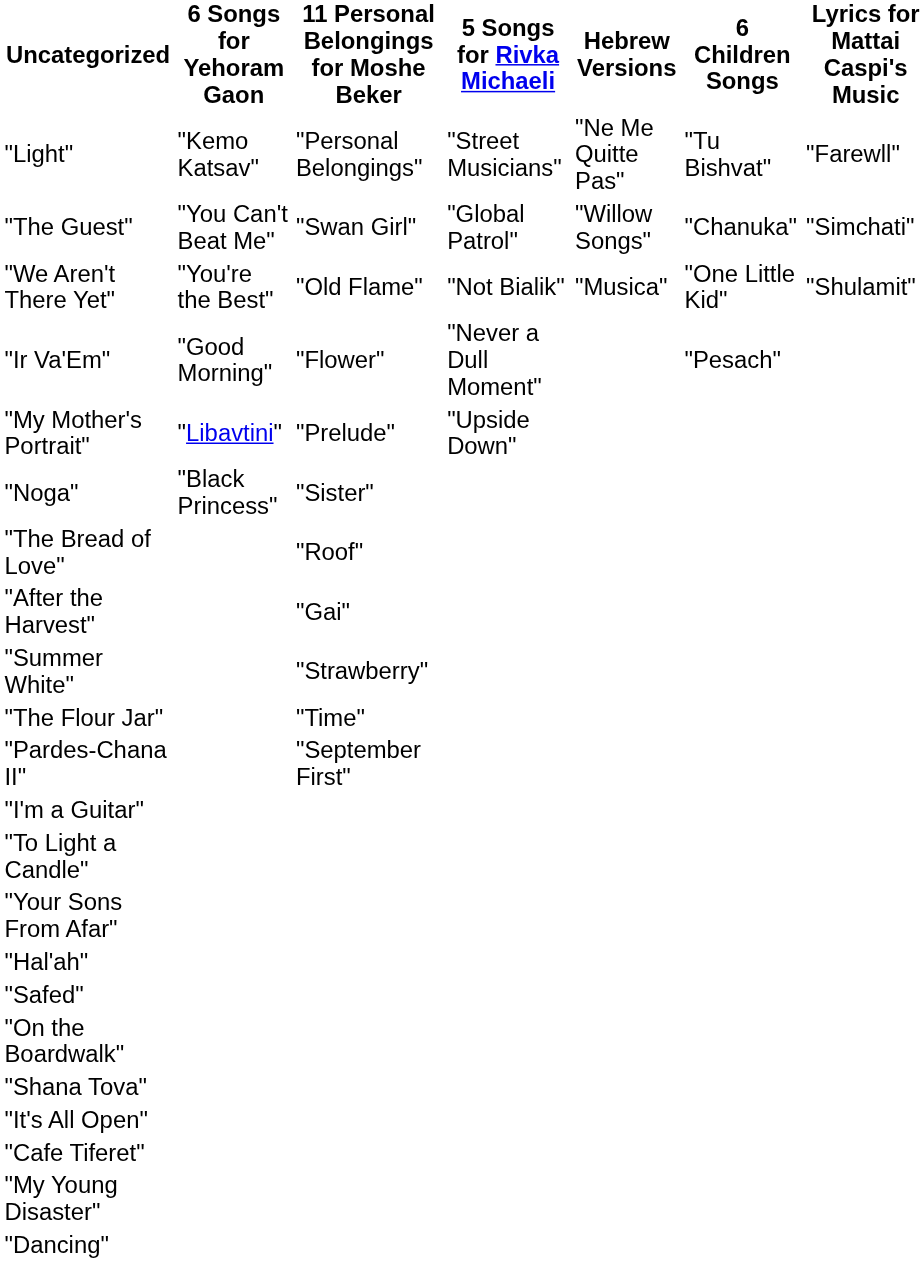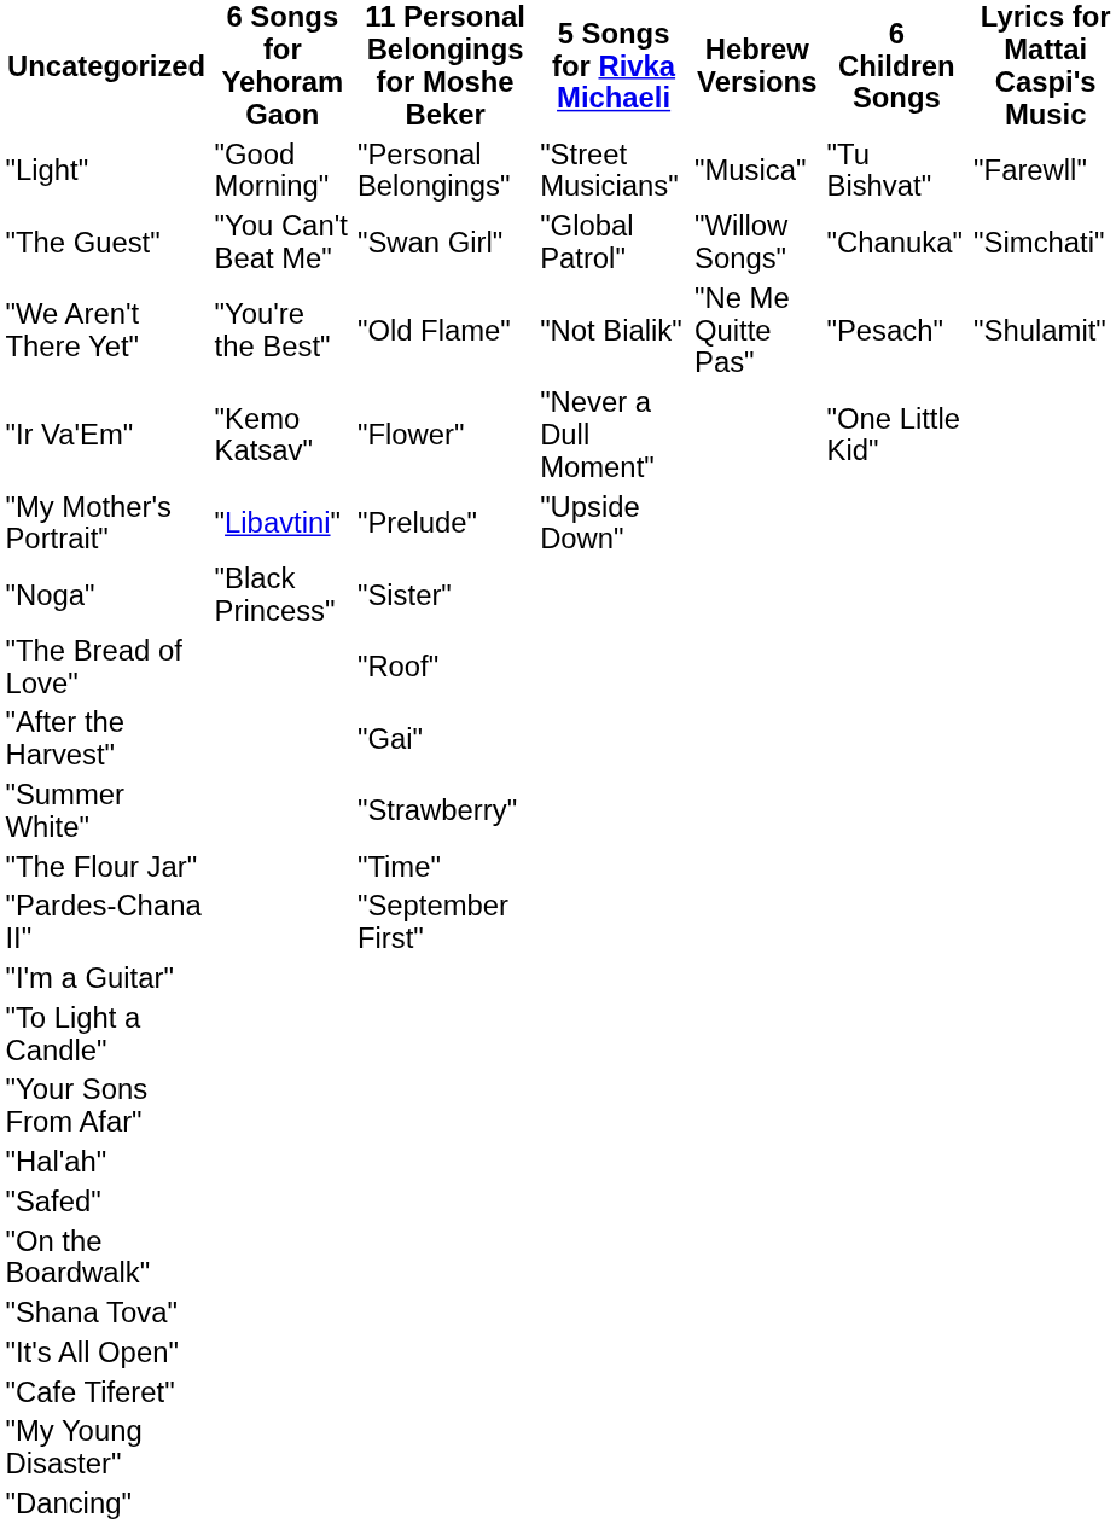"Light" | 6 Songs for Yehoram Gaon: "Kemo Katsav" -> "Good Morning"
"Light" | Hebrew Versions: "Ne Me Quitte Pas" -> "Musica"
"We Aren't There Yet" | Hebrew Versions: "Musica" -> "Ne Me Quitte Pas"
"We Aren't There Yet" | 6 Children Songs: "One Little Kid" -> "Pesach"
"Ir Va'Em" | 6 Songs for Yehoram Gaon: "Good Morning" -> "Kemo Katsav"
"Ir Va'Em" | 6 Children Songs: "Pesach" -> "One Little Kid"
